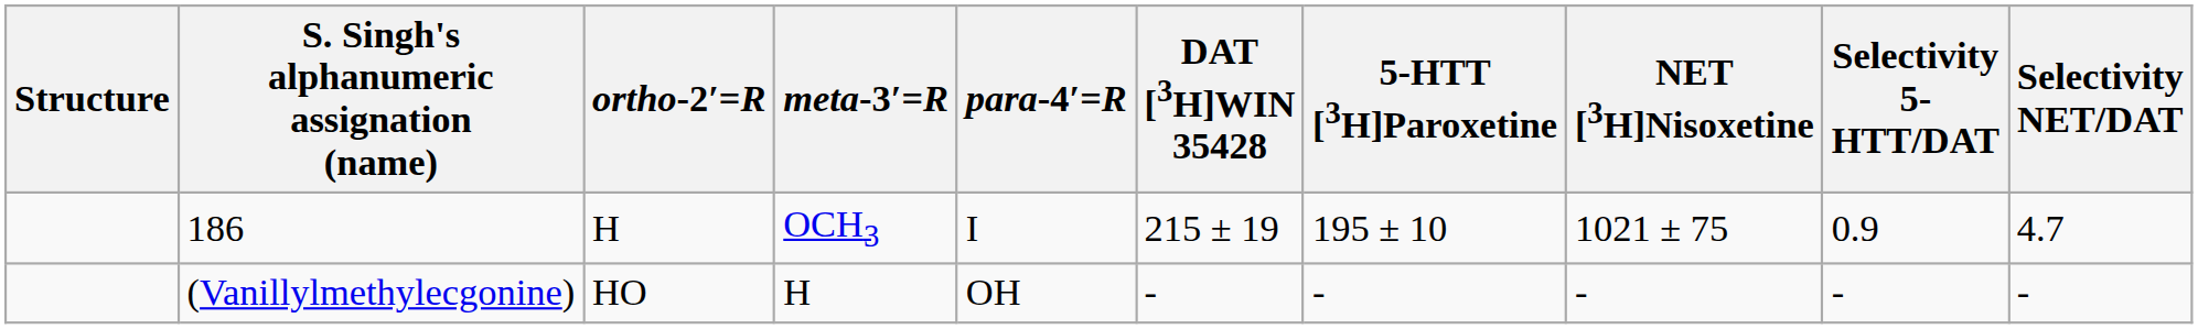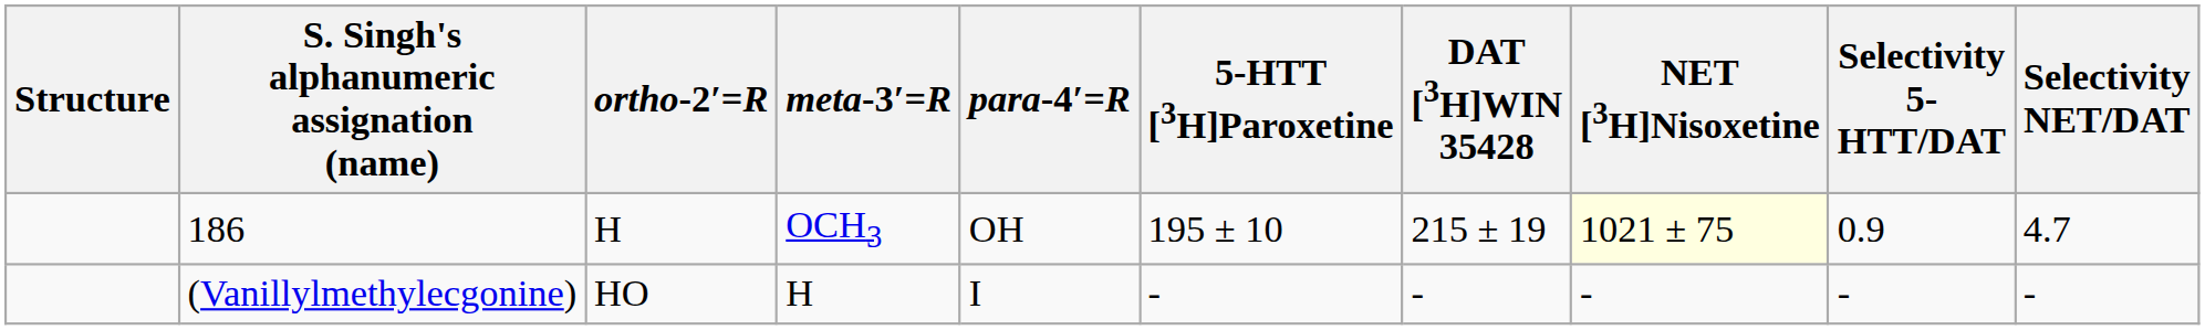columns swapped: DAT [3H]WIN 35428 <-> 5-HTT [3H]Paroxetine
186 | para-4′=R: I -> OH
186 | NET [3H]Nisoxetine: no background -> lightyellow background
(Vanillylmethylecgonine) | para-4′=R: OH -> I
